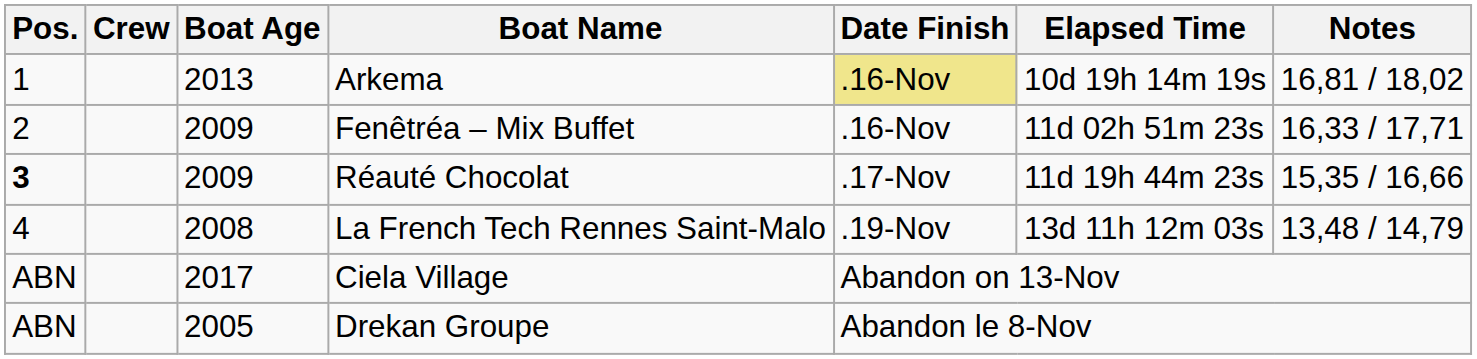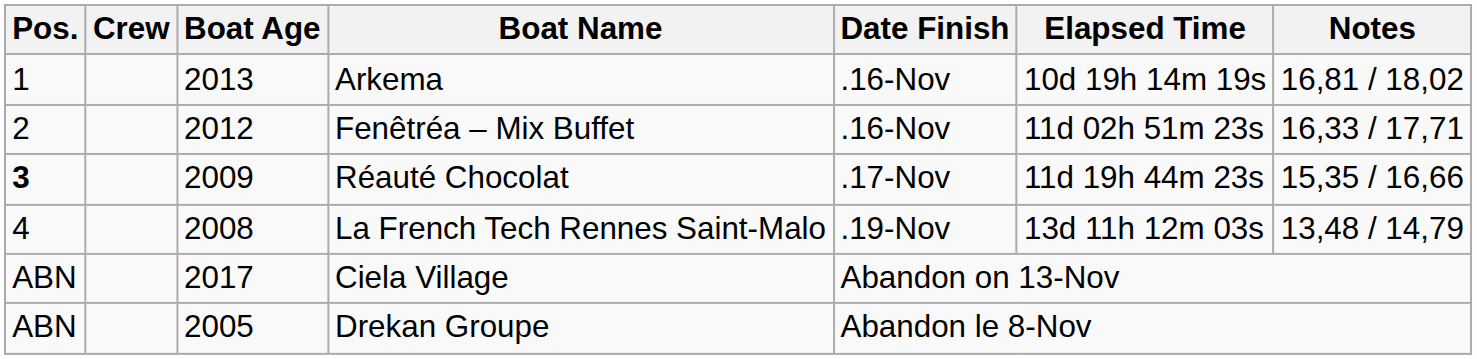Arkema | Date Finish: khaki background -> no background
Fenêtréa – Mix Buffet | Boat Age: 2009 -> 2012
